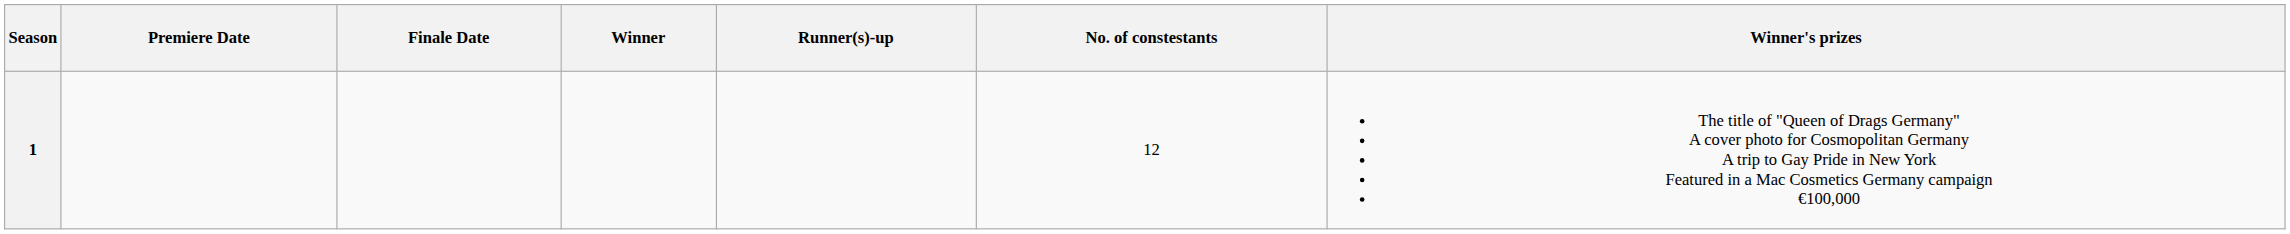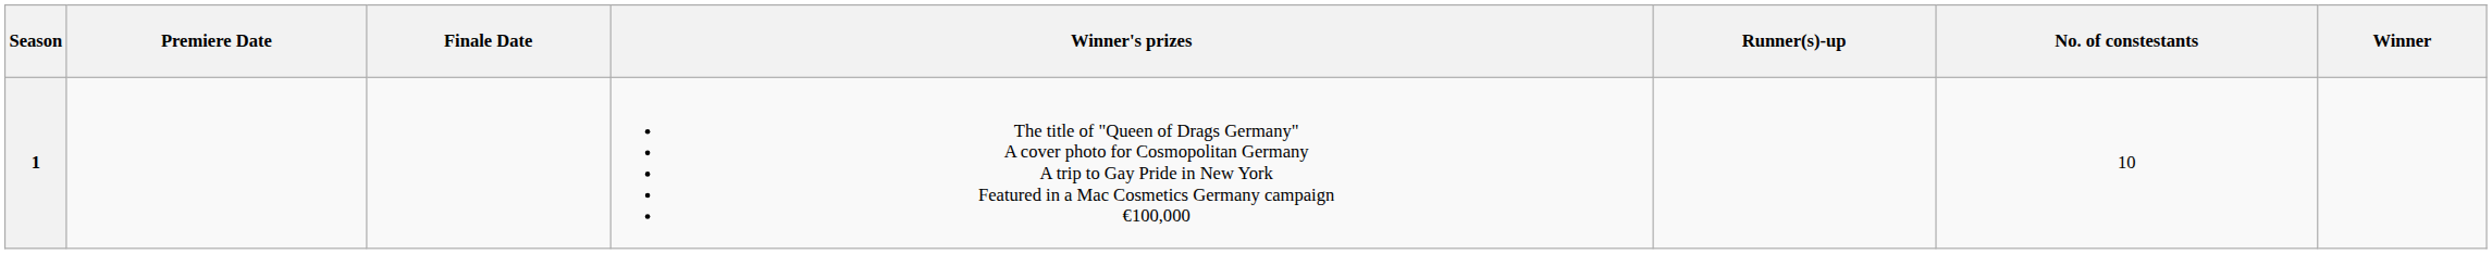columns swapped: Winner <-> Winner's prizes
1 | No. of constestants: 12 -> 10
